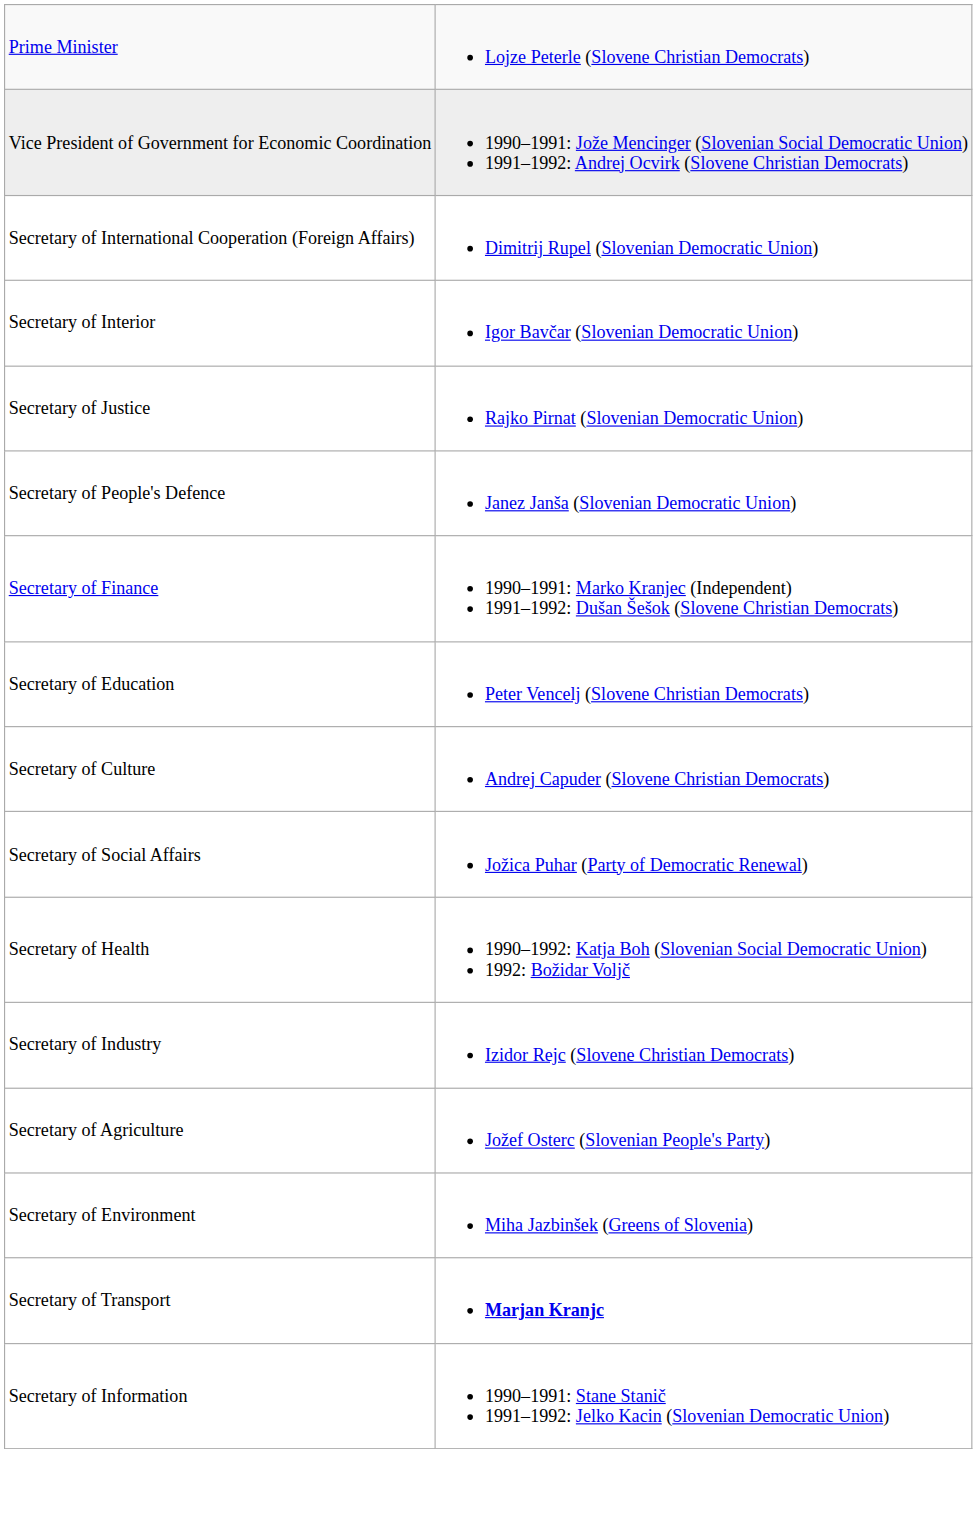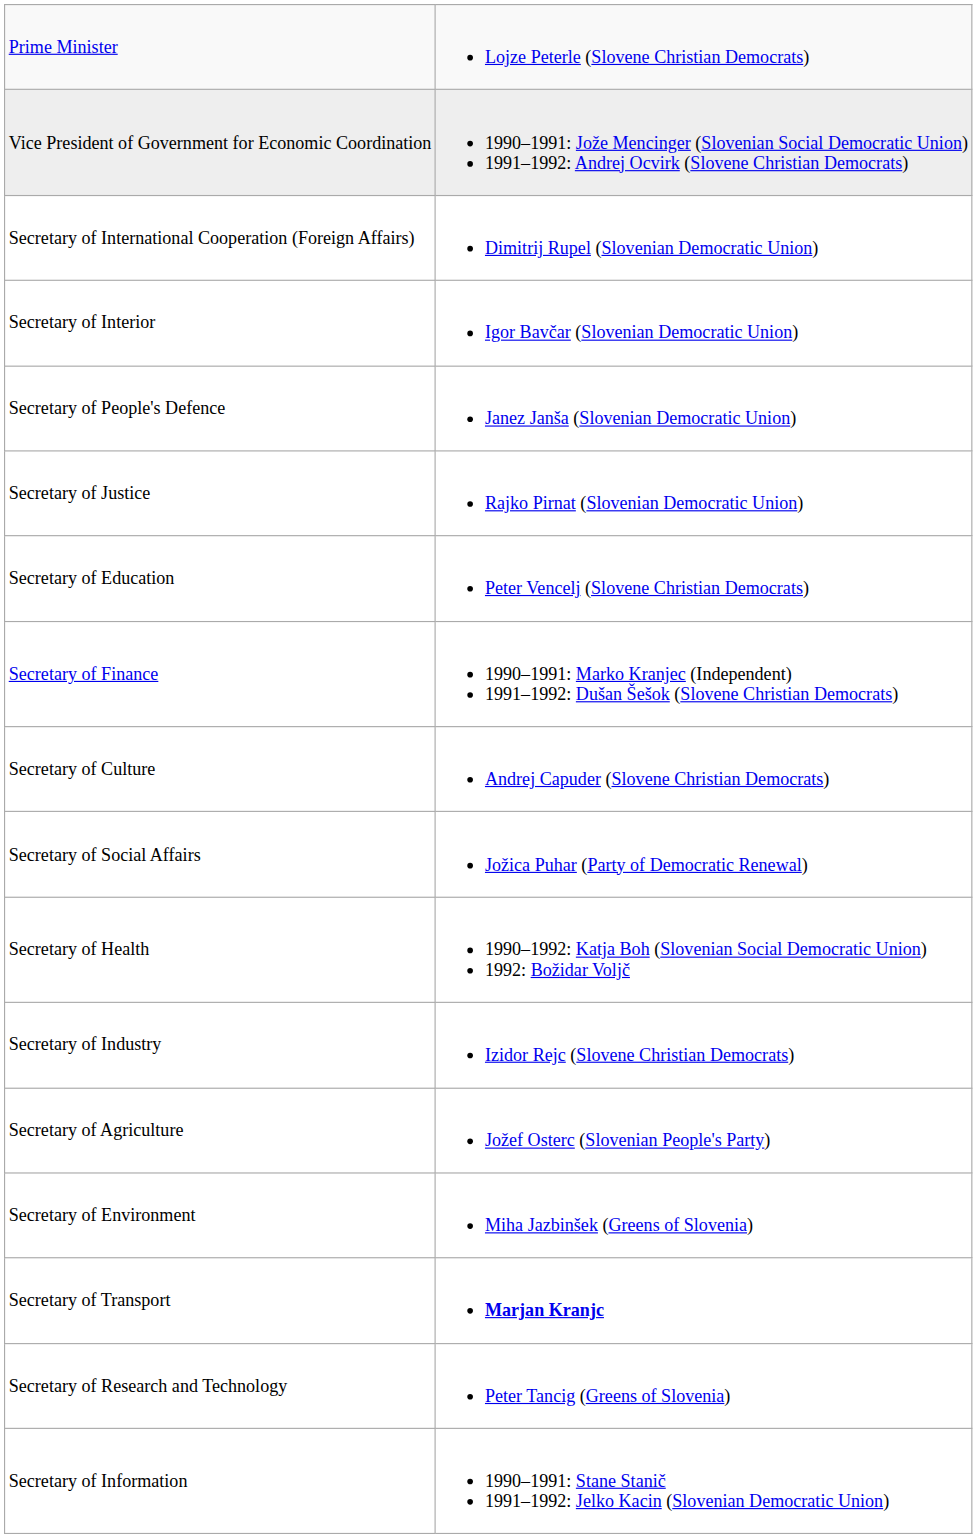rows swapped: Secretary of Justice <-> Secretary of People's Defence
rows swapped: Secretary of Finance <-> Secretary of Education
+ row: Secretary of Research and Technology | Peter Tancig (Greens of Slovenia)
